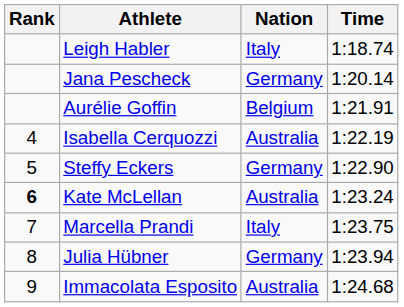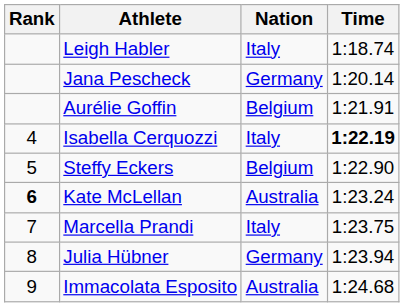Isabella Cerquozzi | Nation: Australia -> Italy
Isabella Cerquozzi | Time: normal -> bold
Steffy Eckers | Nation: Germany -> Belgium
